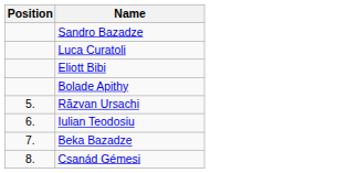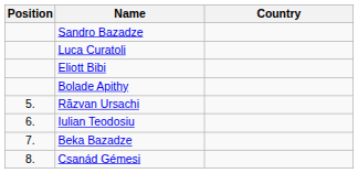+ column: Country
